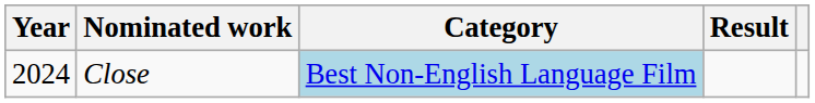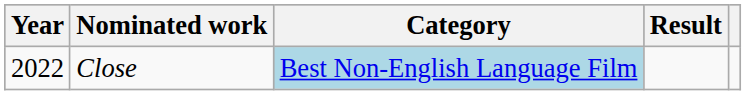Close | Year: 2024 -> 2022
